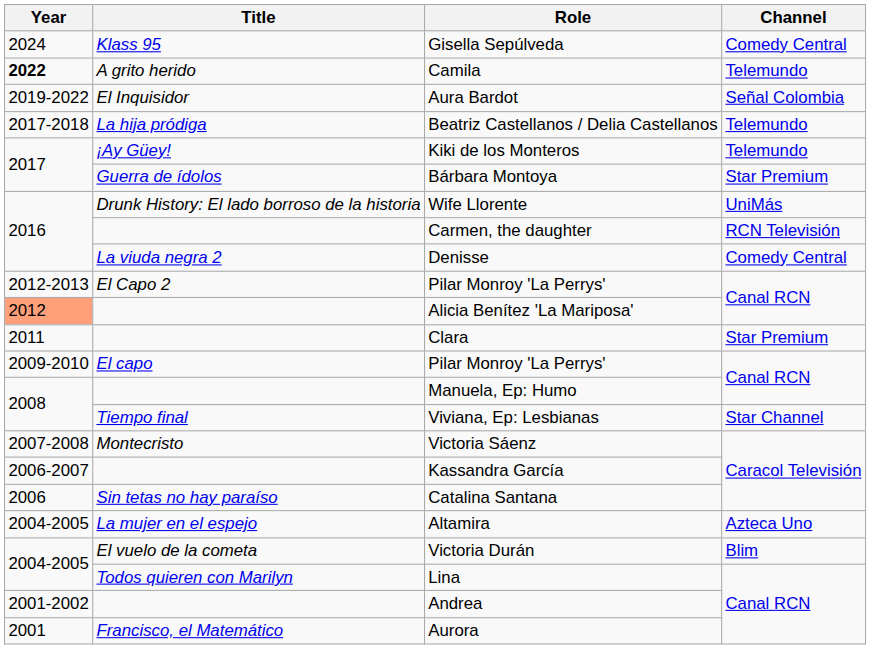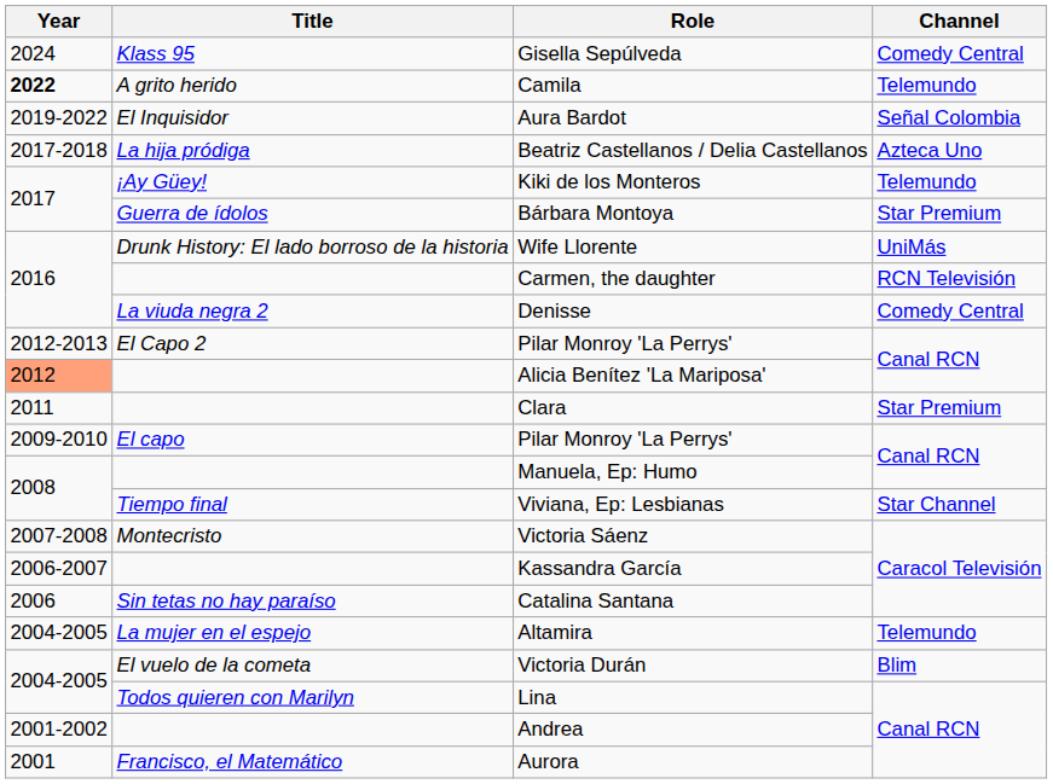Beatriz Castellanos / Delia Castellanos | Channel: Telemundo -> Azteca Uno
Altamira | Channel: Azteca Uno -> Telemundo
